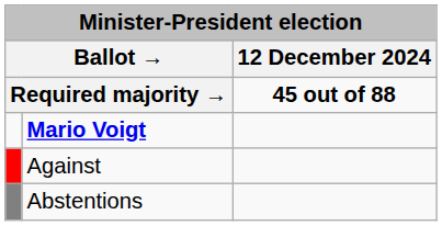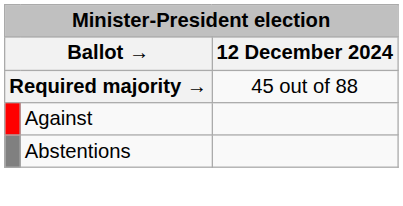Required majority → | 12 December 2024: bold -> normal
- row: Mario Voigt
